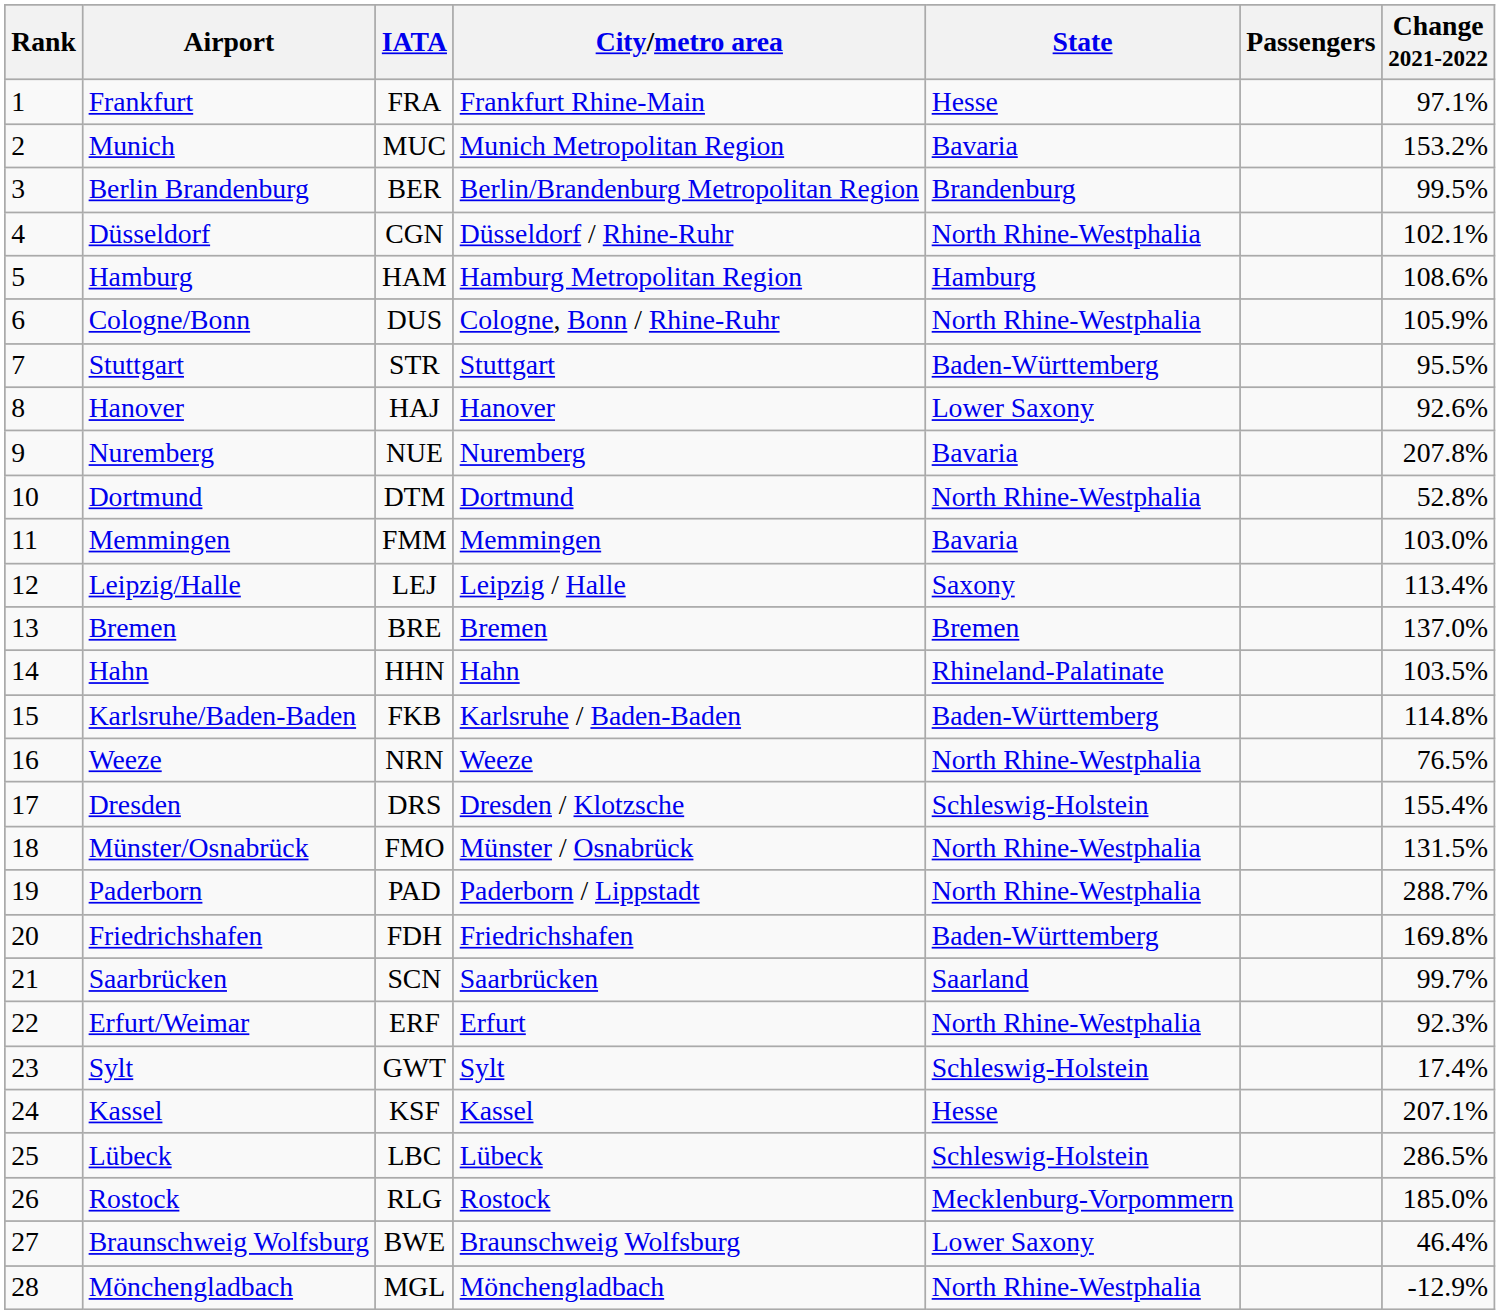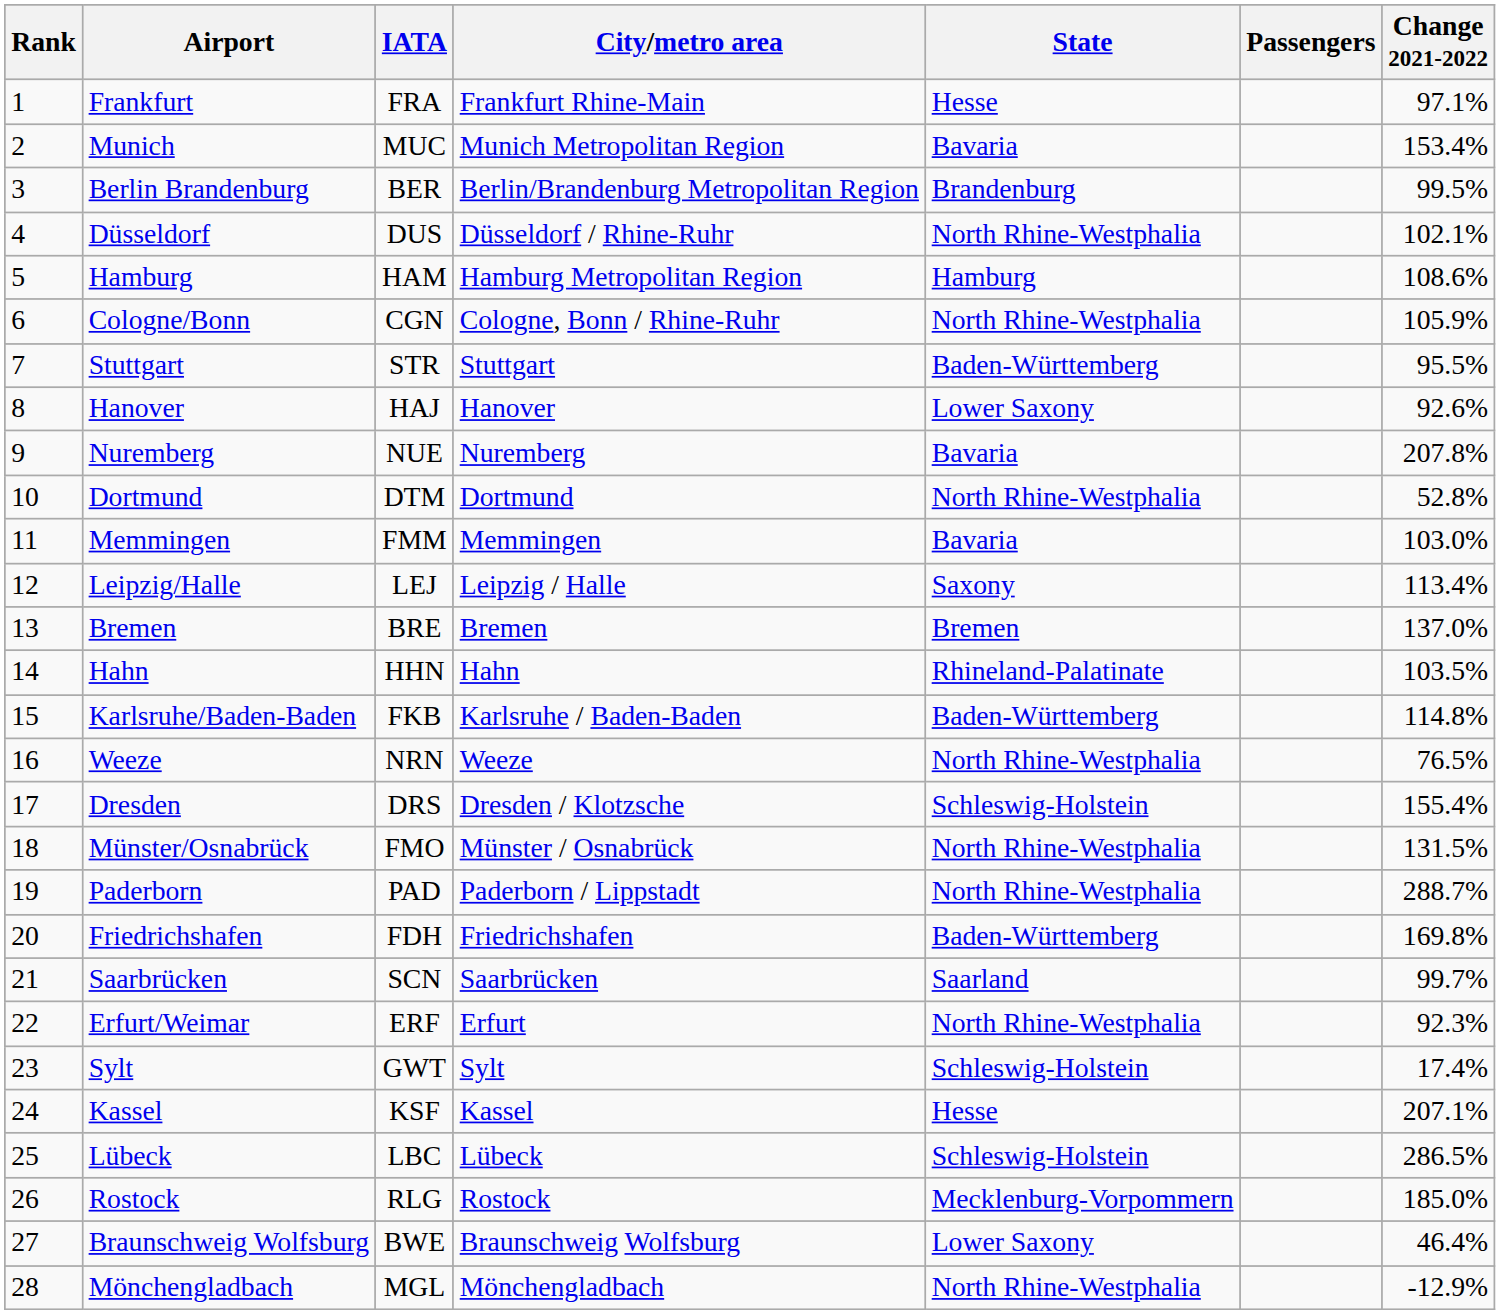Munich | Change 2021-2022: 153.2% -> 153.4%
Düsseldorf | IATA: CGN -> DUS
Cologne/Bonn | IATA: DUS -> CGN
